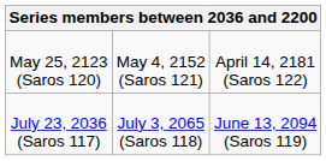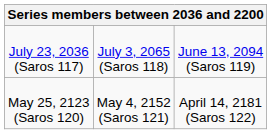rows swapped: July 23, 2036 (Saros 117) <-> May 25, 2123 (Saros 120)
